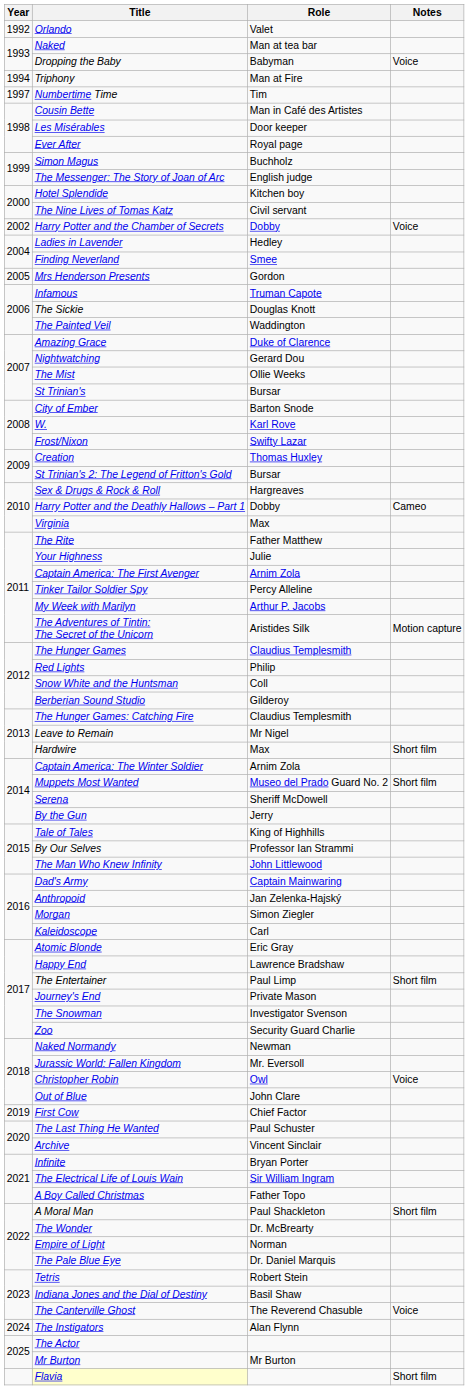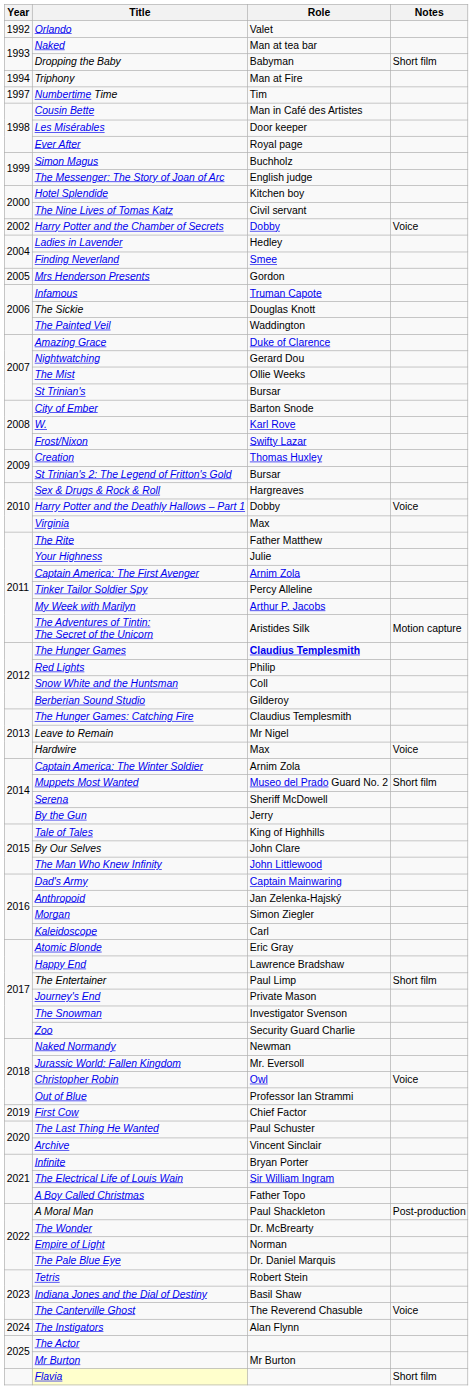Dropping the Baby | Notes: Voice -> Short film
Harry Potter and the Deathly Hallows – Part 1 | Notes: Cameo -> Voice
The Hunger Games | Role: normal -> bold
Hardwire | Notes: Short film -> Voice
By Our Selves | Role: Professor Ian Strammi -> John Clare
Out of Blue | Role: John Clare -> Professor Ian Strammi
A Moral Man | Notes: Short film -> Post-production
